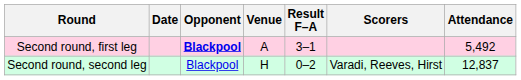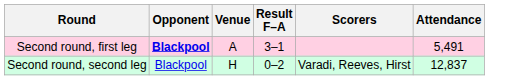- column: Date
Second round, first leg | Attendance: 5,492 -> 5,491
